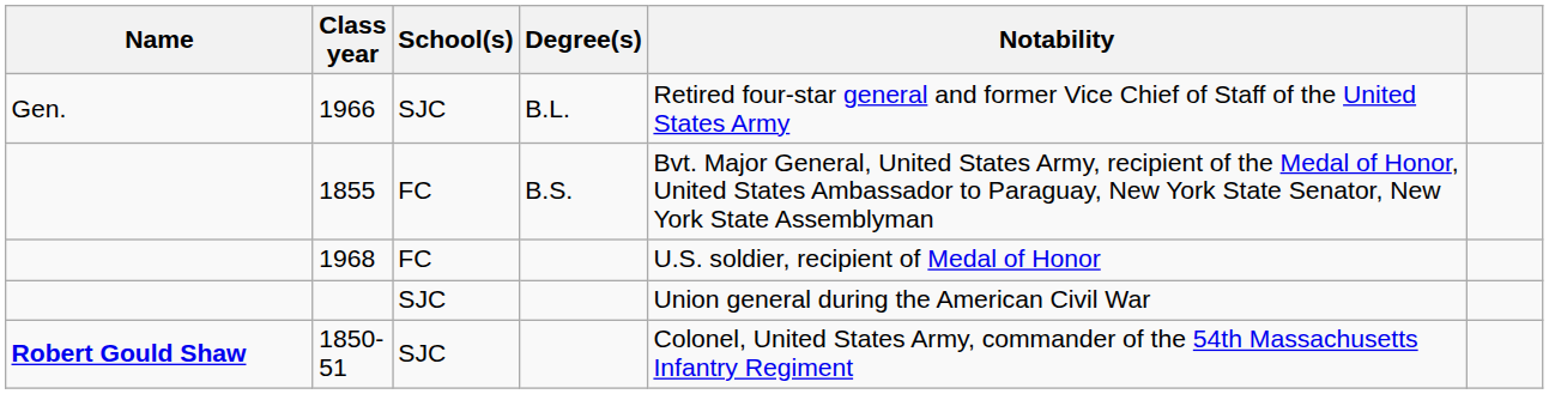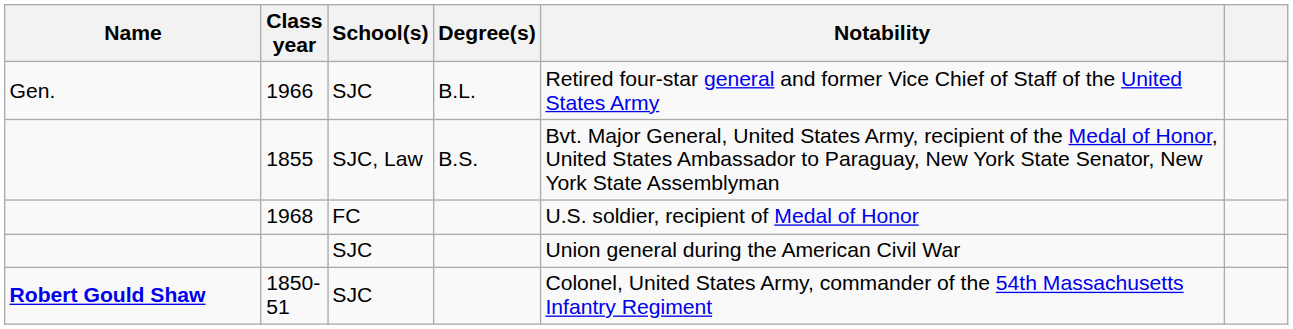1855 | School(s): FC -> SJC, Law
